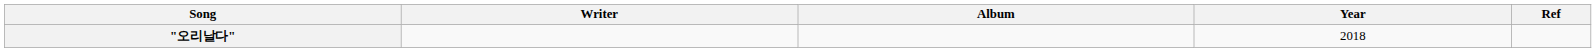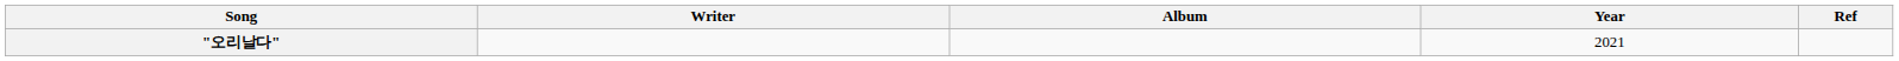"오리날다" | Year: 2018 -> 2021
